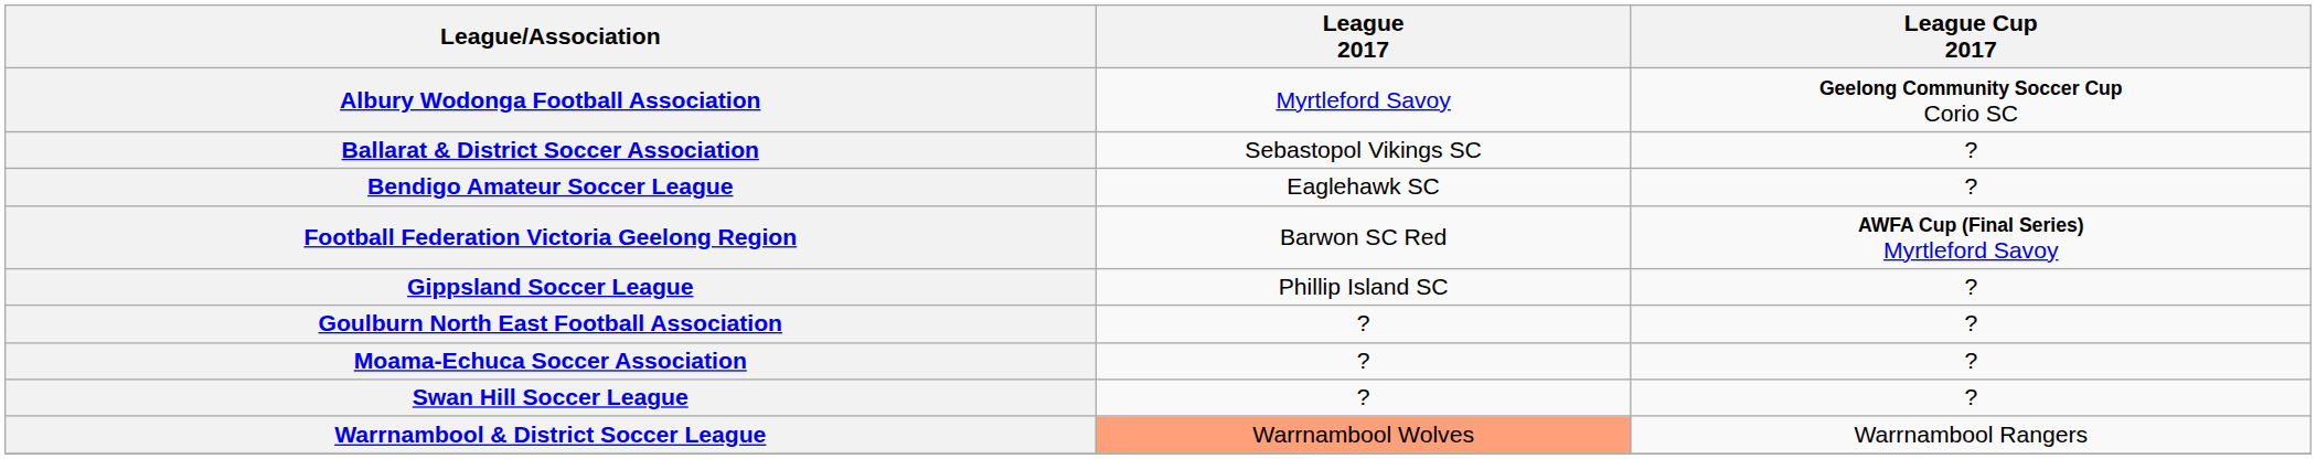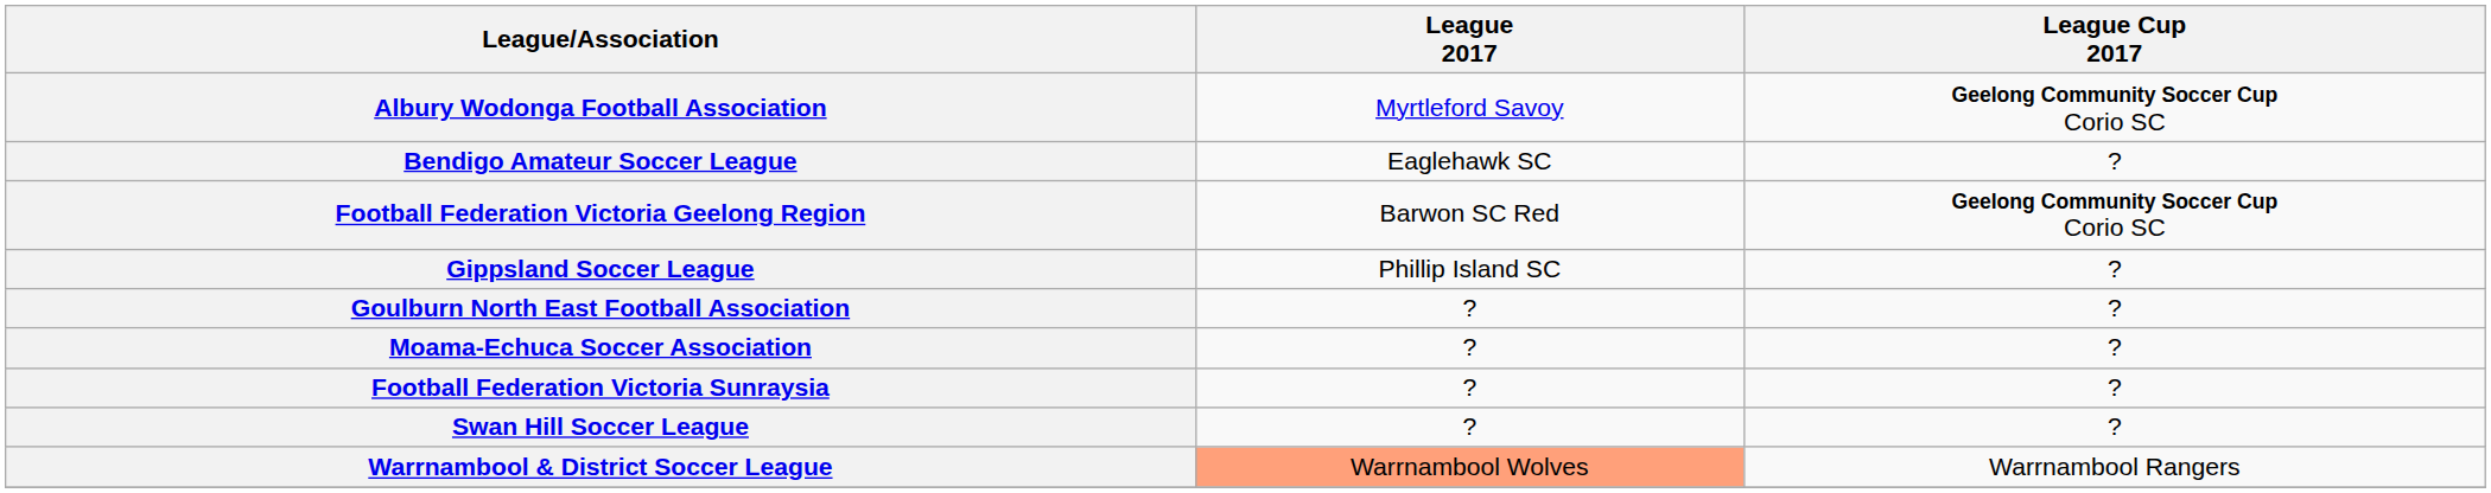- row: Ballarat & District Soccer Association | Sebastopol Vikings SC | ?
Football Federation Victoria Geelong Region | League Cup 2017: AWFA Cup (Final Series) Myrtleford Savoy -> Geelong Community Soccer Cup Corio SC
+ row: Football Federation Victoria Sunraysia | ? | ?
